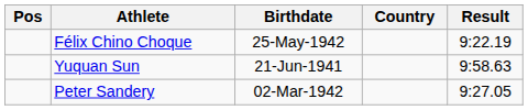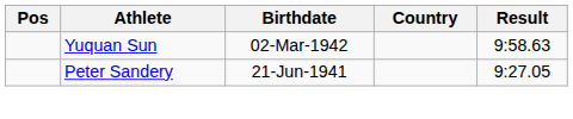- row: Félix Chino Choque | 25-May-1942 | 9:22.19
Yuquan Sun | Birthdate: 21-Jun-1941 -> 02-Mar-1942
Peter Sandery | Birthdate: 02-Mar-1942 -> 21-Jun-1941
